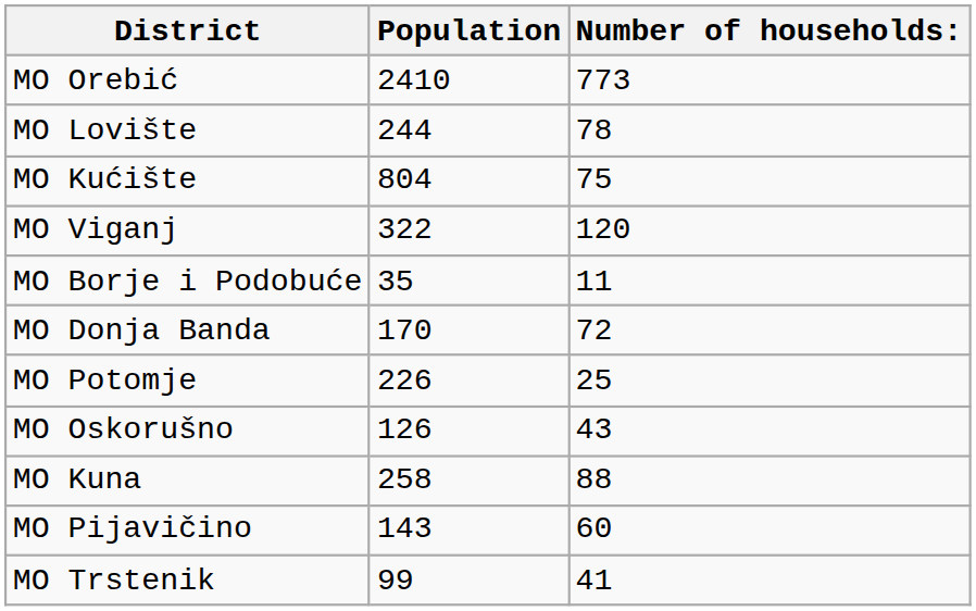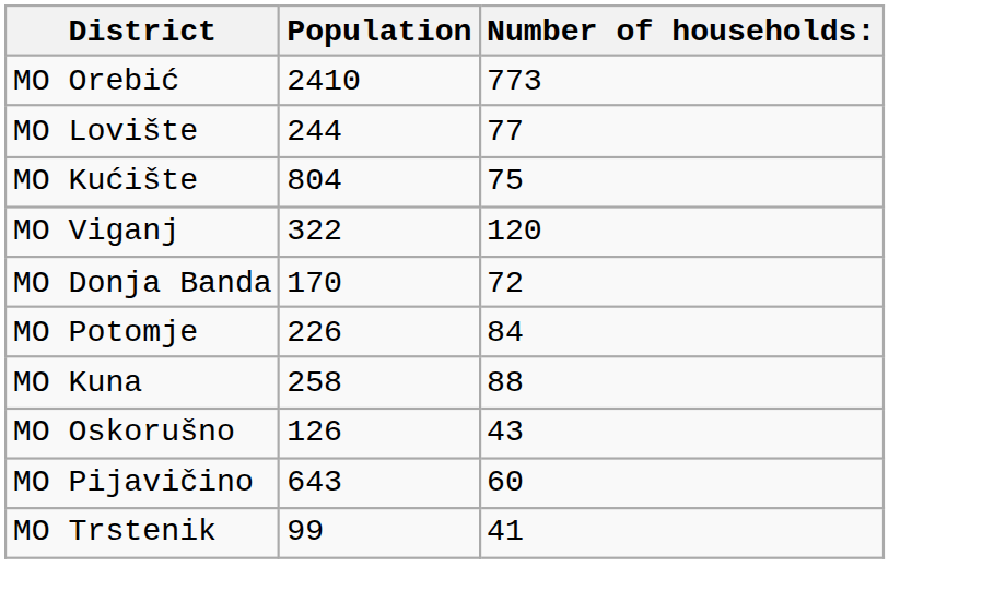MO Lovište | Number of households:: 78 -> 77
- row: MO Borje i Podobuće | 35 | 11
MO Potomje | Number of households:: 25 -> 84
rows swapped: MO Kuna <-> MO Oskorušno
MO Pijavičino | Population: 143 -> 643
